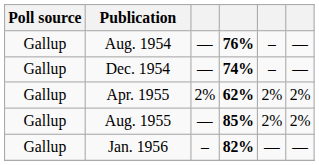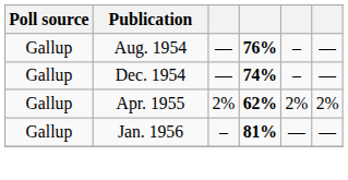- row: Gallup | Aug. 1955 | — | 85% | 2% | 2%
Jan. 1956 | column 4: 82% -> 81%
